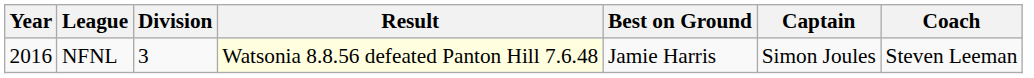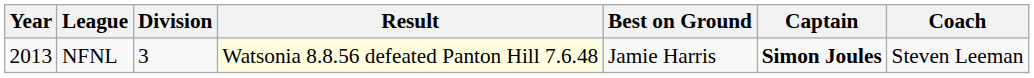NFNL | Year: 2016 -> 2013
NFNL | Captain: normal -> bold
